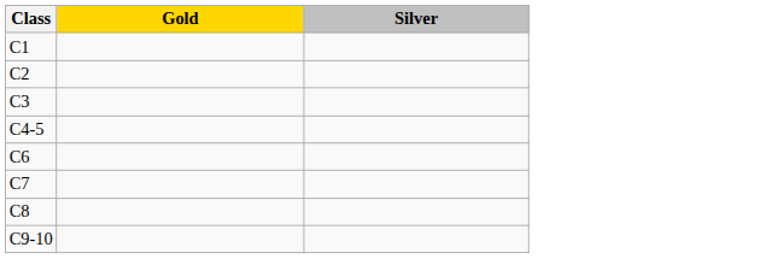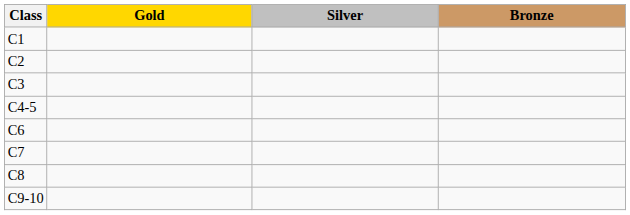+ column: Bronze
